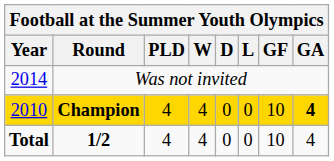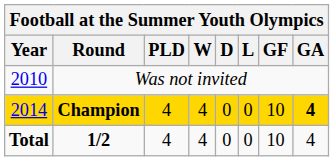Was not invited | Year: 2014 -> 2010
Champion | Year: 2010 -> 2014
